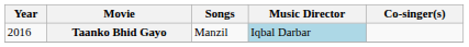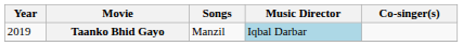Taanko Bhid Gayo | Year: 2016 -> 2019
